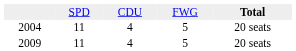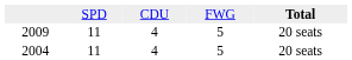rows swapped: 2009 <-> 2004
